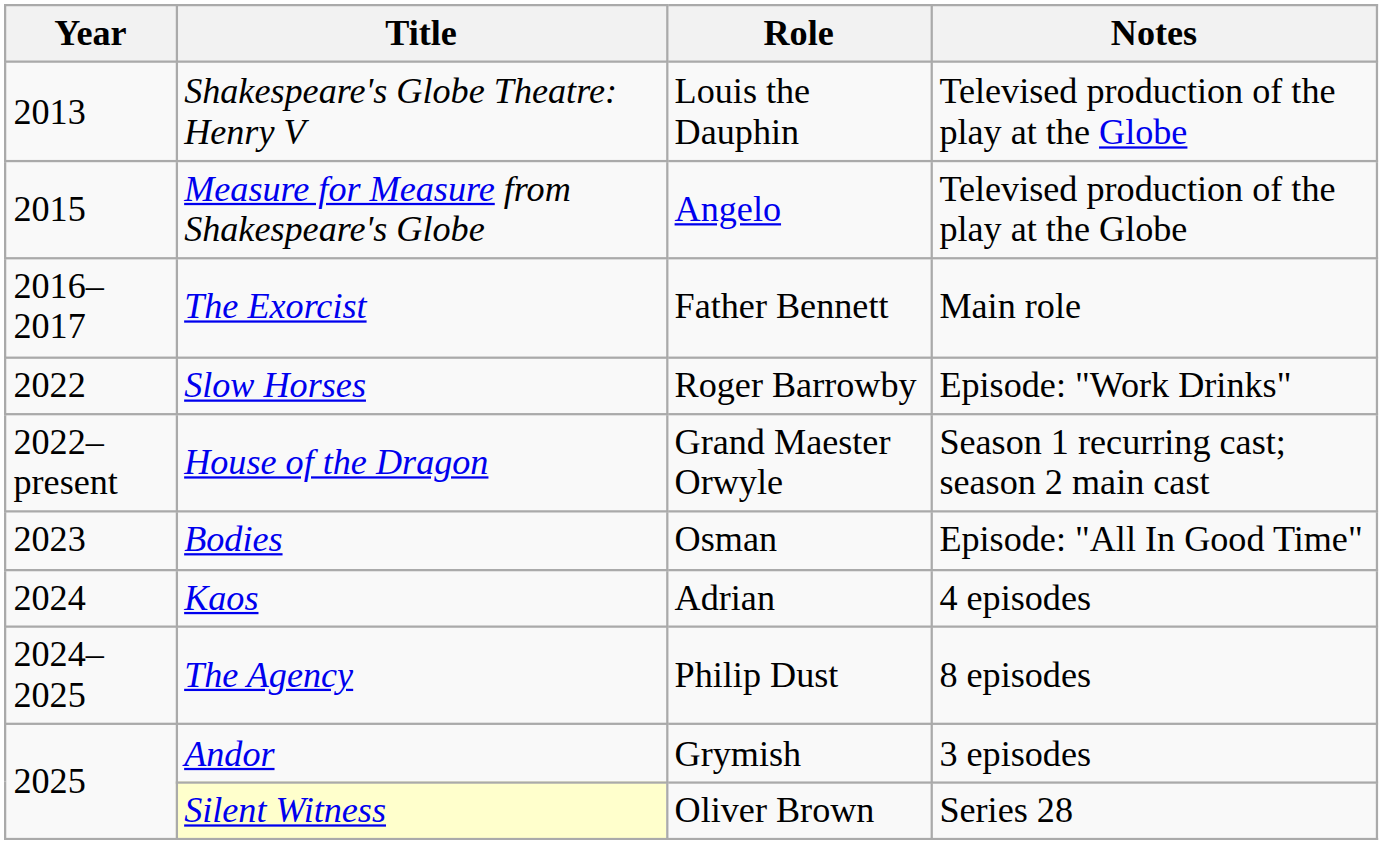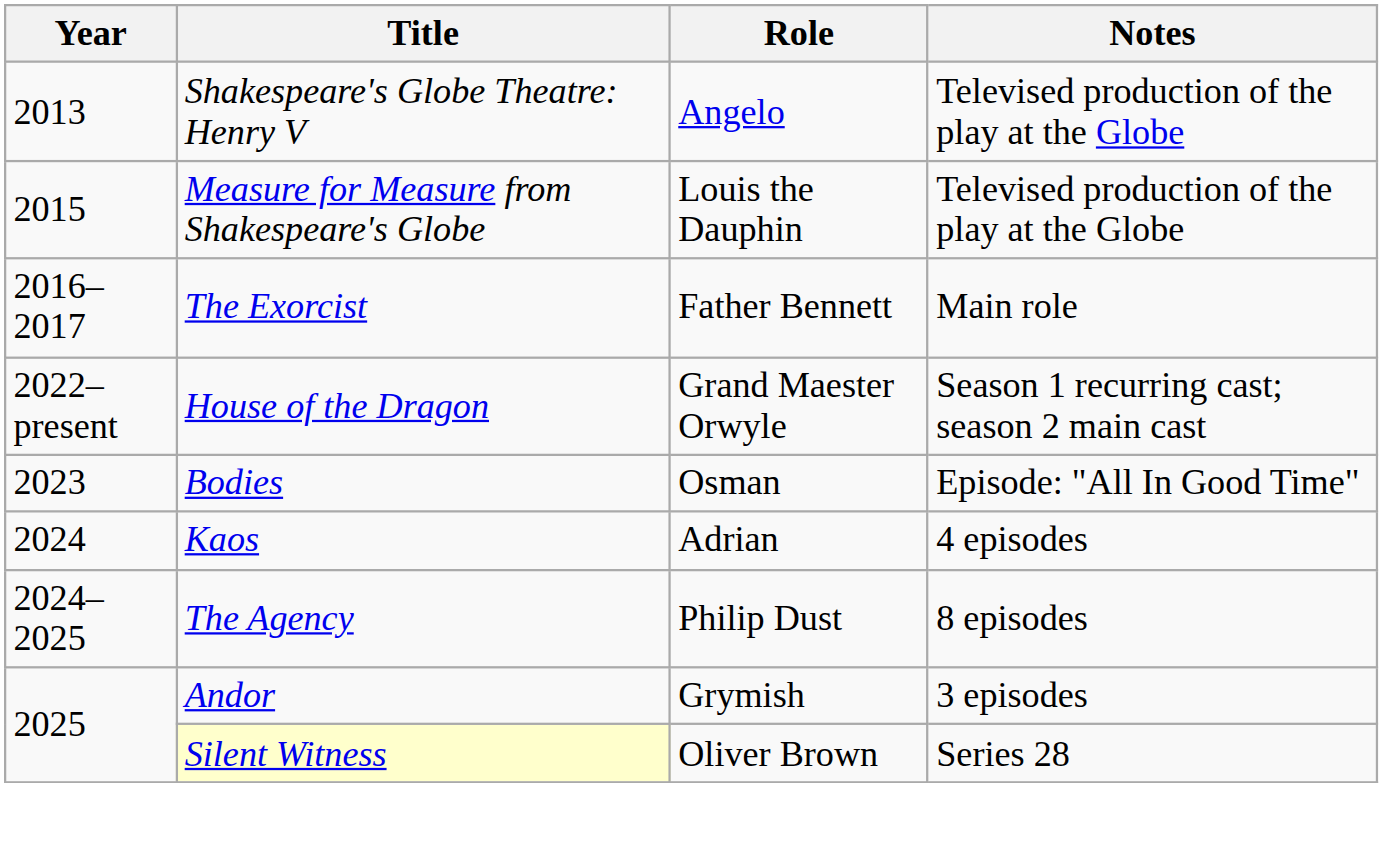Shakespeare's Globe Theatre: Henry V | Role: Louis the Dauphin -> Angelo
Measure for Measure from Shakespeare's Globe | Role: Angelo -> Louis the Dauphin
- row: 2022 | Slow Horses | Roger Barrowby | Episode: "Work Drinks"
